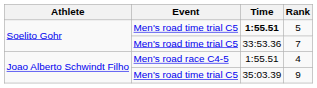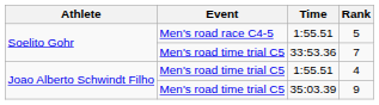5 | Event: Men's road time trial C5 -> Men's road race C4-5
5 | Time: bold -> normal
4 | Event: Men's road race C4-5 -> Men's road time trial C5
